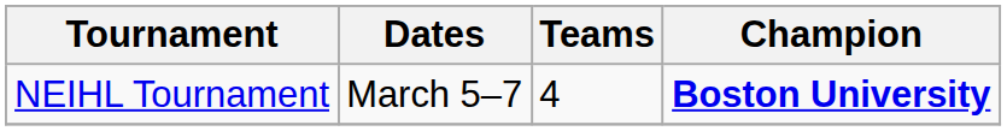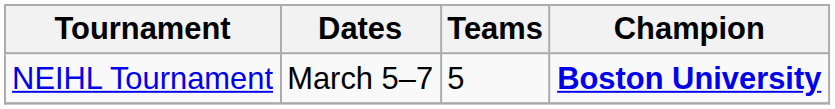NEIHL Tournament | Teams: 4 -> 5
